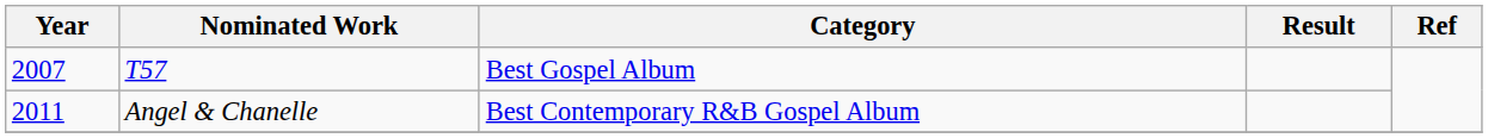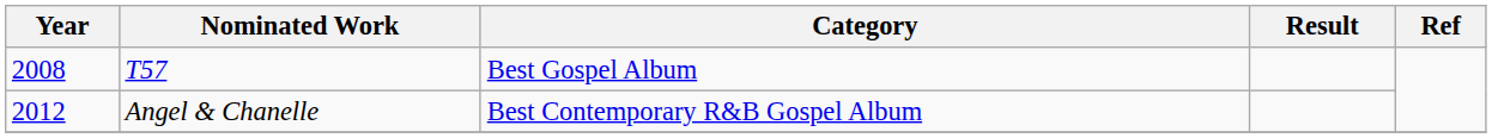T57 | Year: 2007 -> 2008
Angel & Chanelle | Year: 2011 -> 2012
